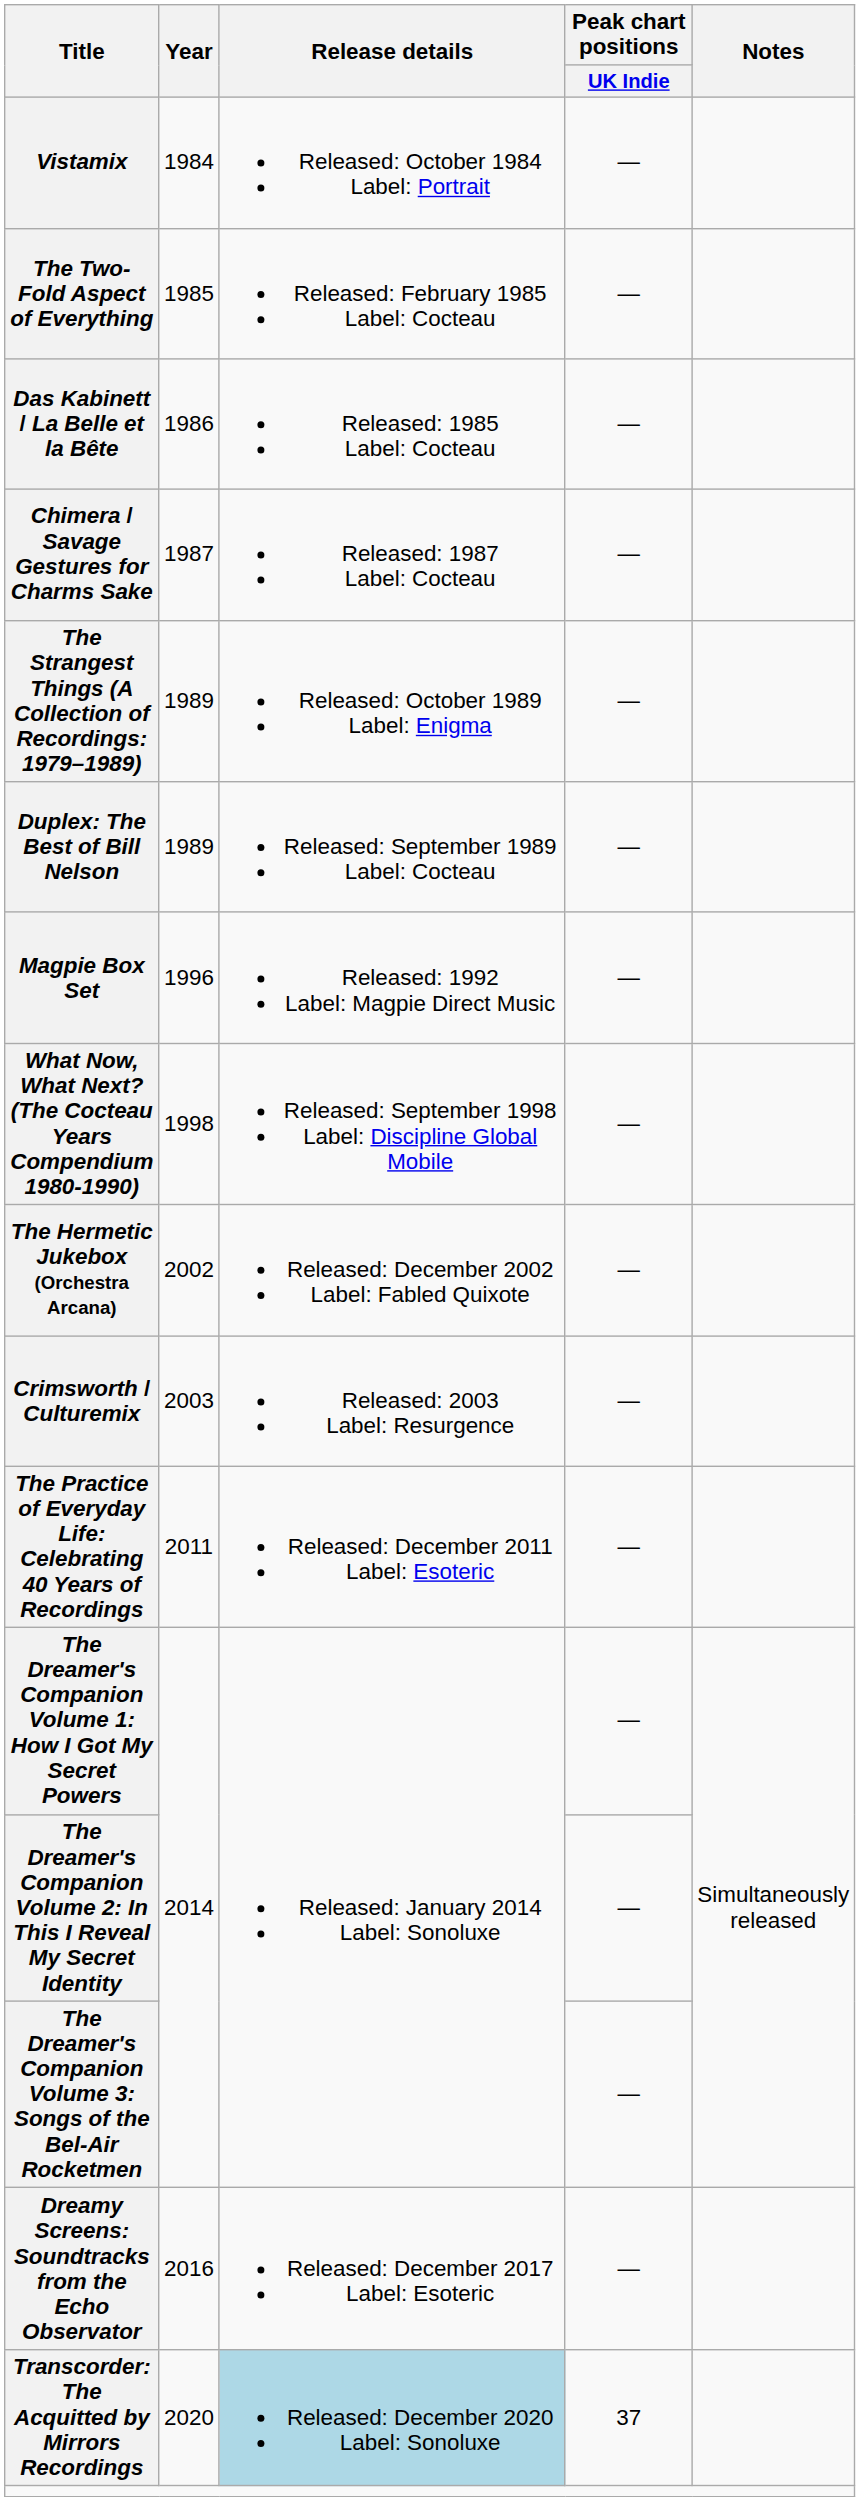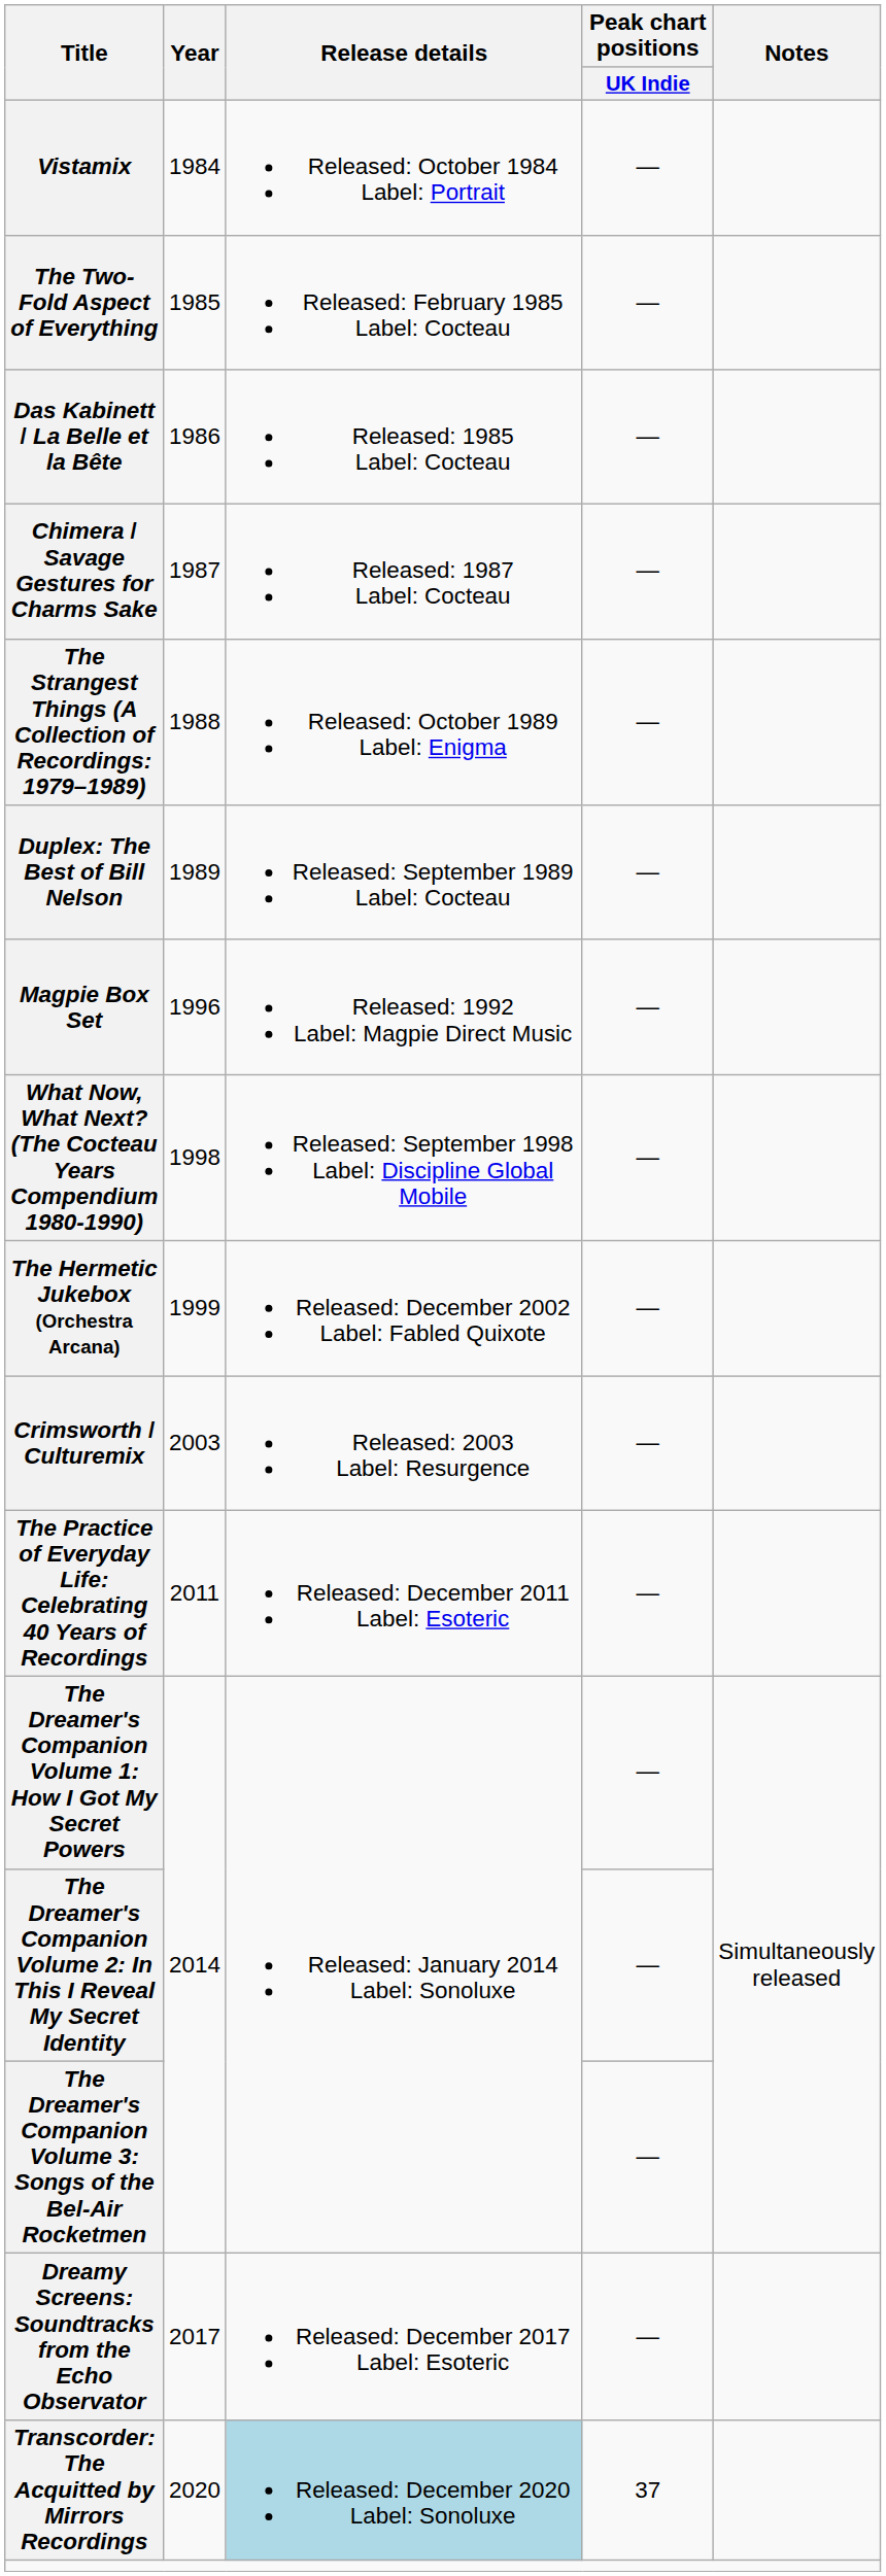The Strangest Things (A Collection of Recordings: 1979–1989) | Year: 1989 -> 1988
The Hermetic Jukebox (Orchestra Arcana) | Year: 2002 -> 1999
Dreamy Screens: Soundtracks from the Echo Observator | Year: 2016 -> 2017
